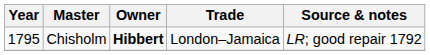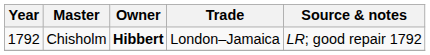Chisholm | Year: 1795 -> 1792
